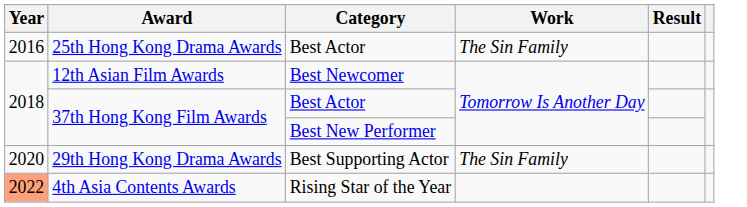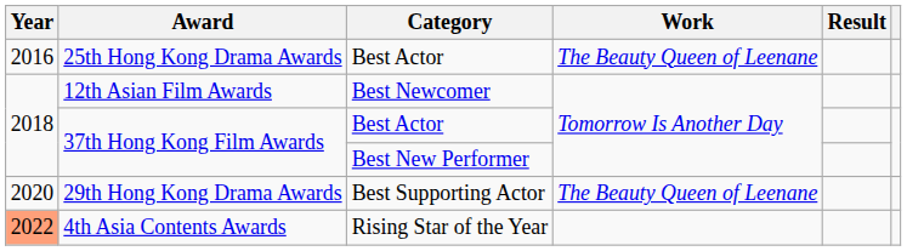25th Hong Kong Drama Awards | Work: The Sin Family -> The Beauty Queen of Leenane
29th Hong Kong Drama Awards | Work: The Sin Family -> The Beauty Queen of Leenane
